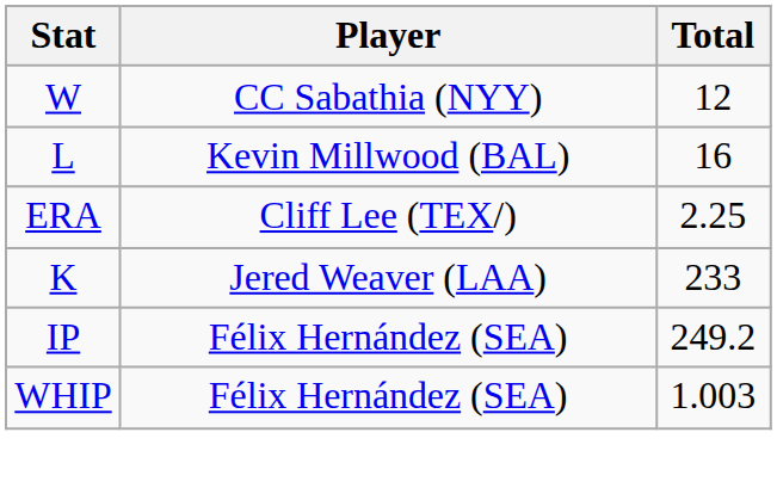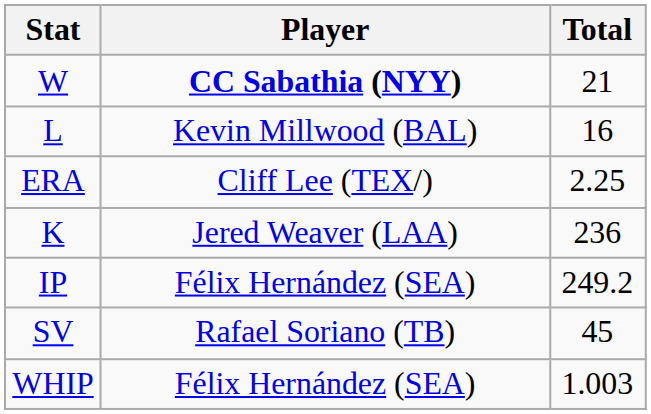W | Player: normal -> bold
W | Total: 12 -> 21
K | Total: 233 -> 236
+ row: SV | Rafael Soriano (TB) | 45
